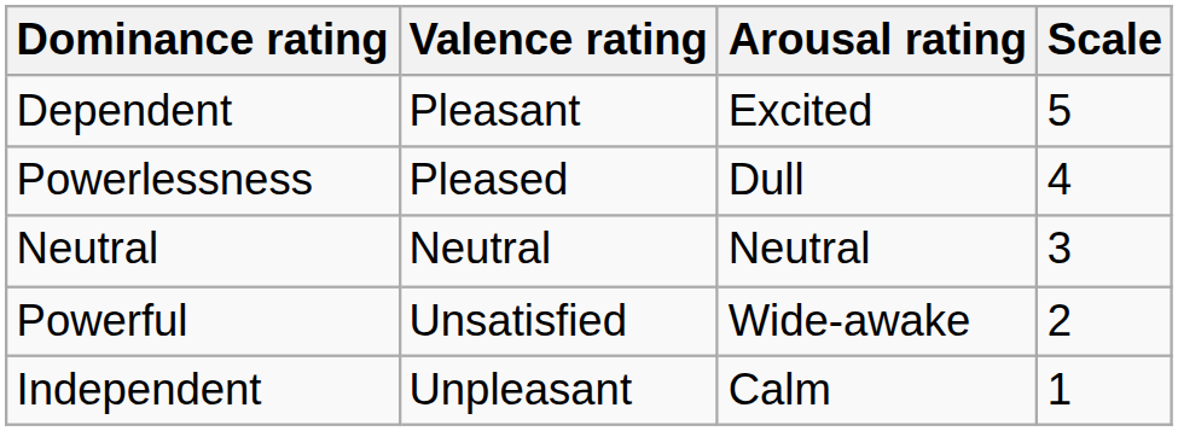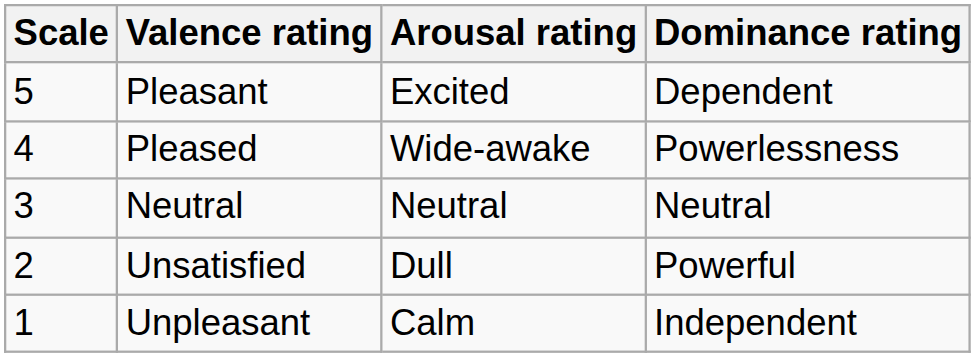columns swapped: Scale <-> Dominance rating
Pleased | Arousal rating: Dull -> Wide-awake
Unsatisfied | Arousal rating: Wide-awake -> Dull
